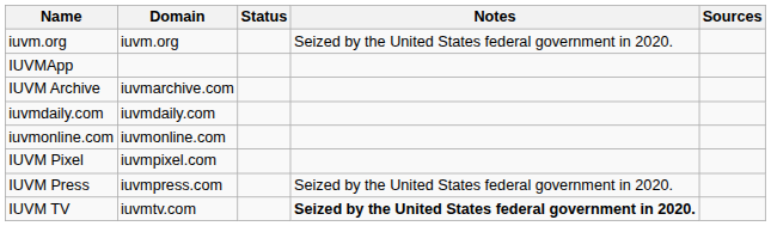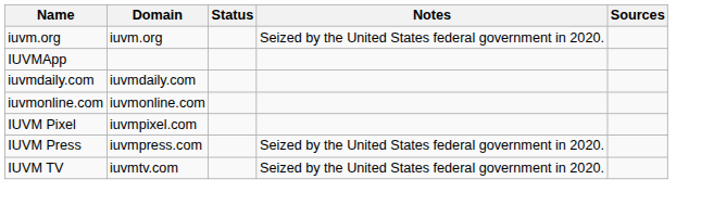- row: IUVM Archive | iuvmarchive.com
IUVM TV | Notes: bold -> normal
